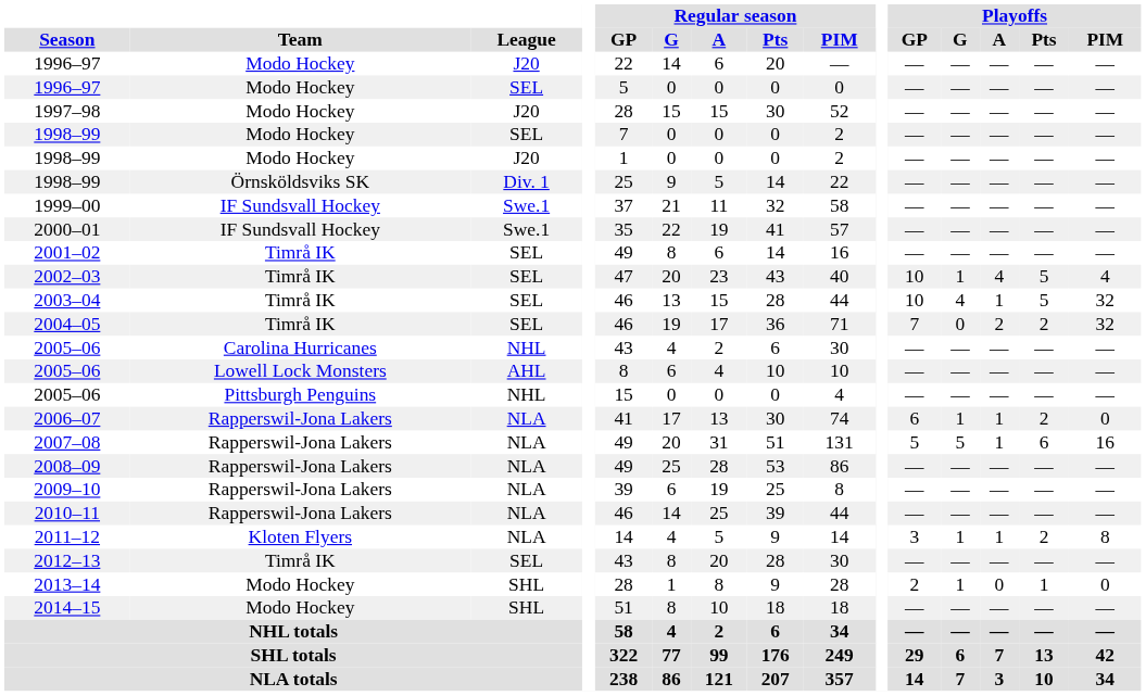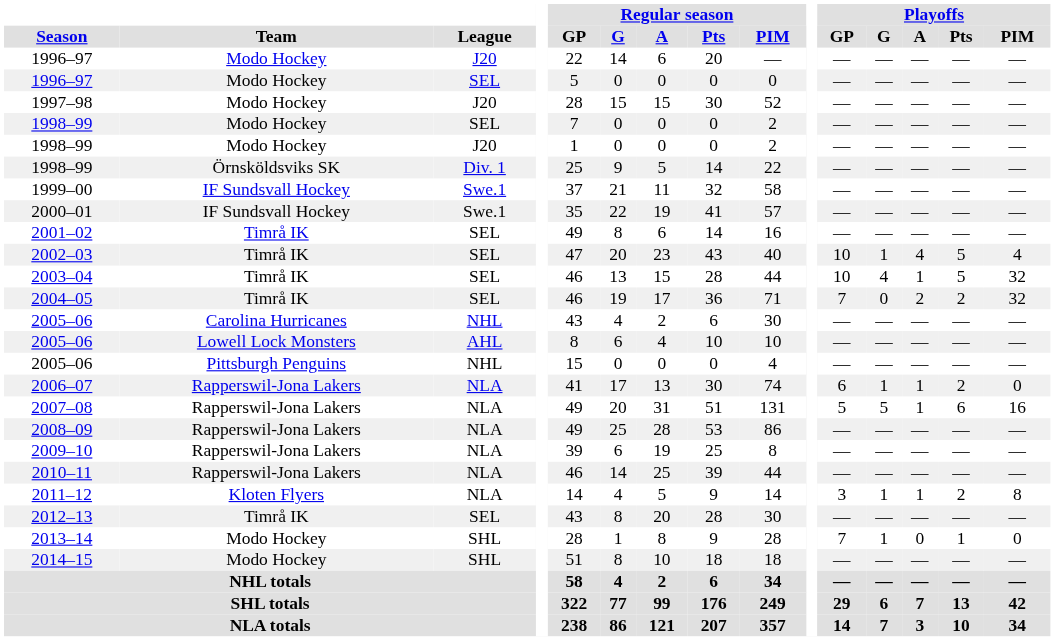2013–14 | Playoffs / GP: 2 -> 7
